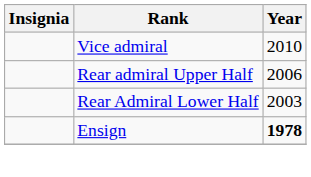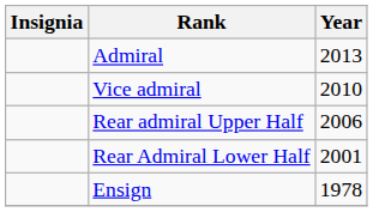+ row: Admiral | 2013
Rear Admiral Lower Half | Year: 2003 -> 2001
Ensign | Year: bold -> normal
